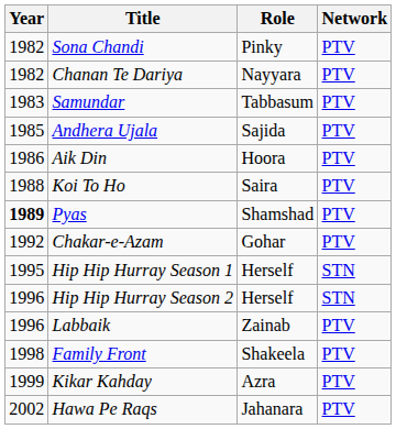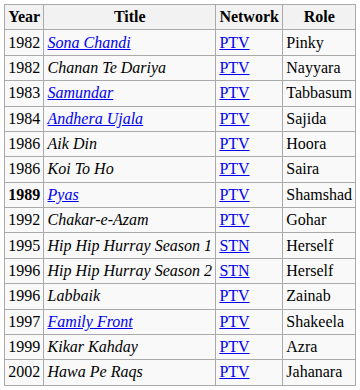columns swapped: Role <-> Network
Andhera Ujala | Year: 1985 -> 1984
Koi To Ho | Year: 1988 -> 1986
Family Front | Year: 1998 -> 1997
